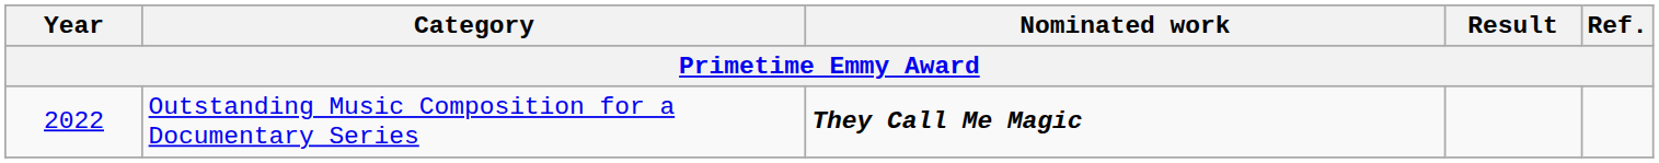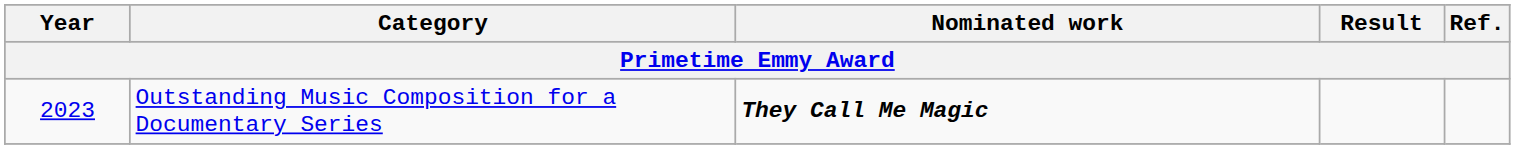Outstanding Music Composition for a Documentary Series | Year: 2022 -> 2023
